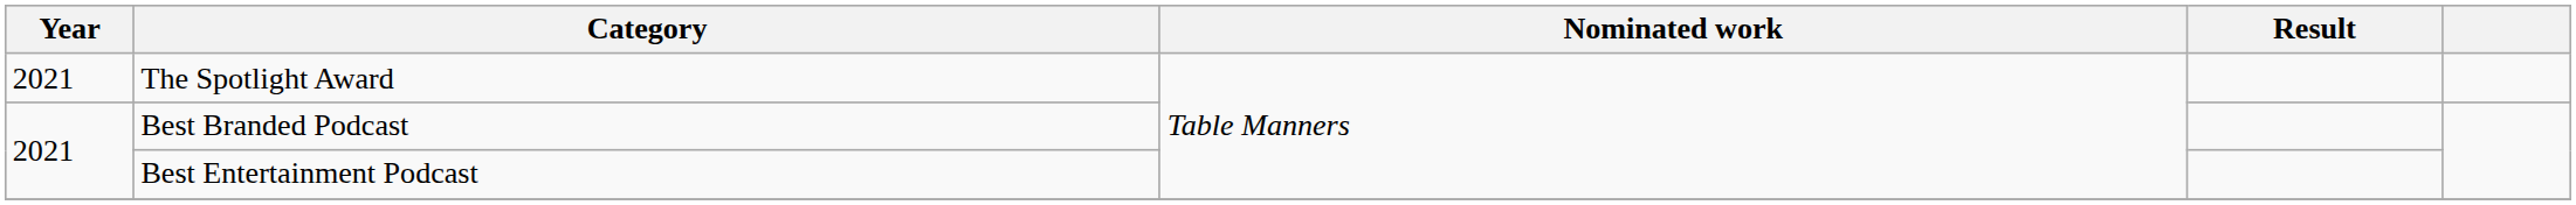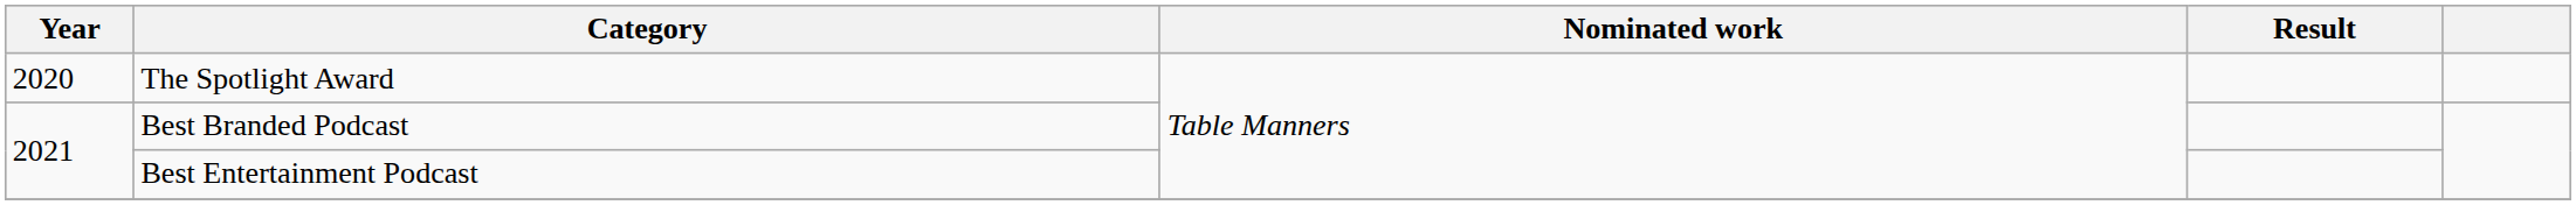The Spotlight Award | Year: 2021 -> 2020
